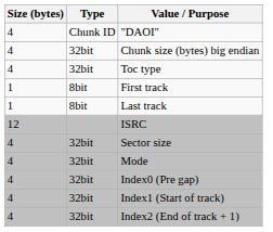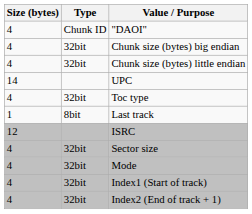+ row: 4 | 32bit | Chunk size (bytes) little endian
+ row: 14 | UPC
- row: 1 | 8bit | First track
- row: 4 | 32bit | Index0 (Pre gap)
